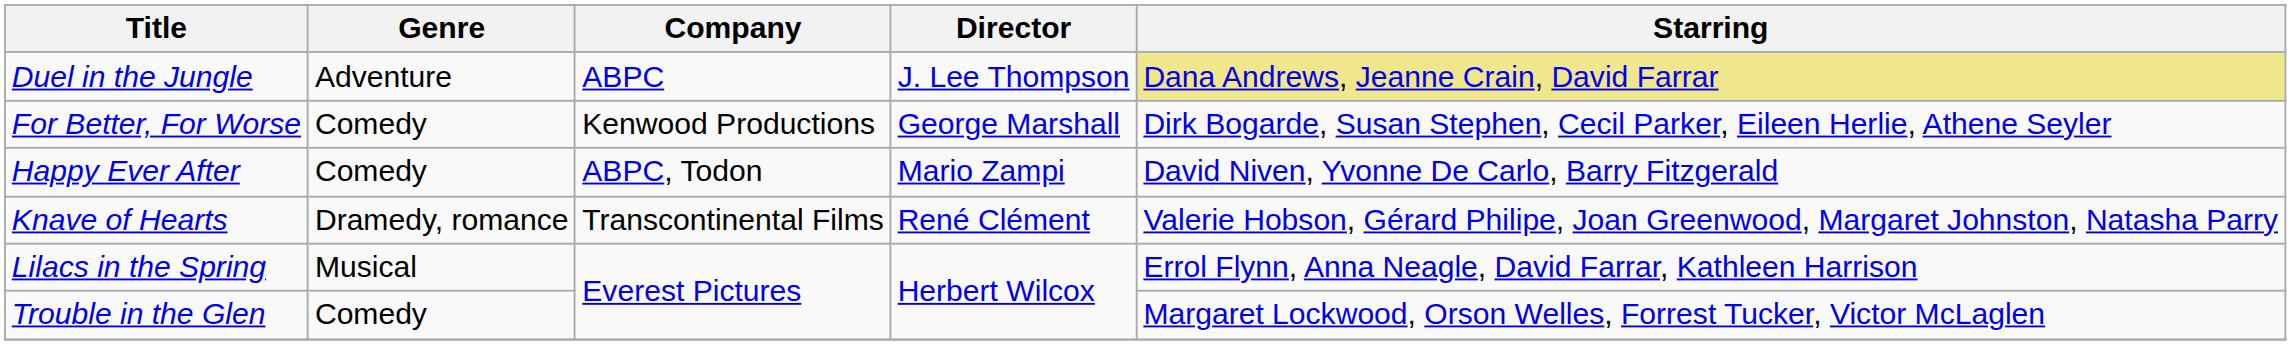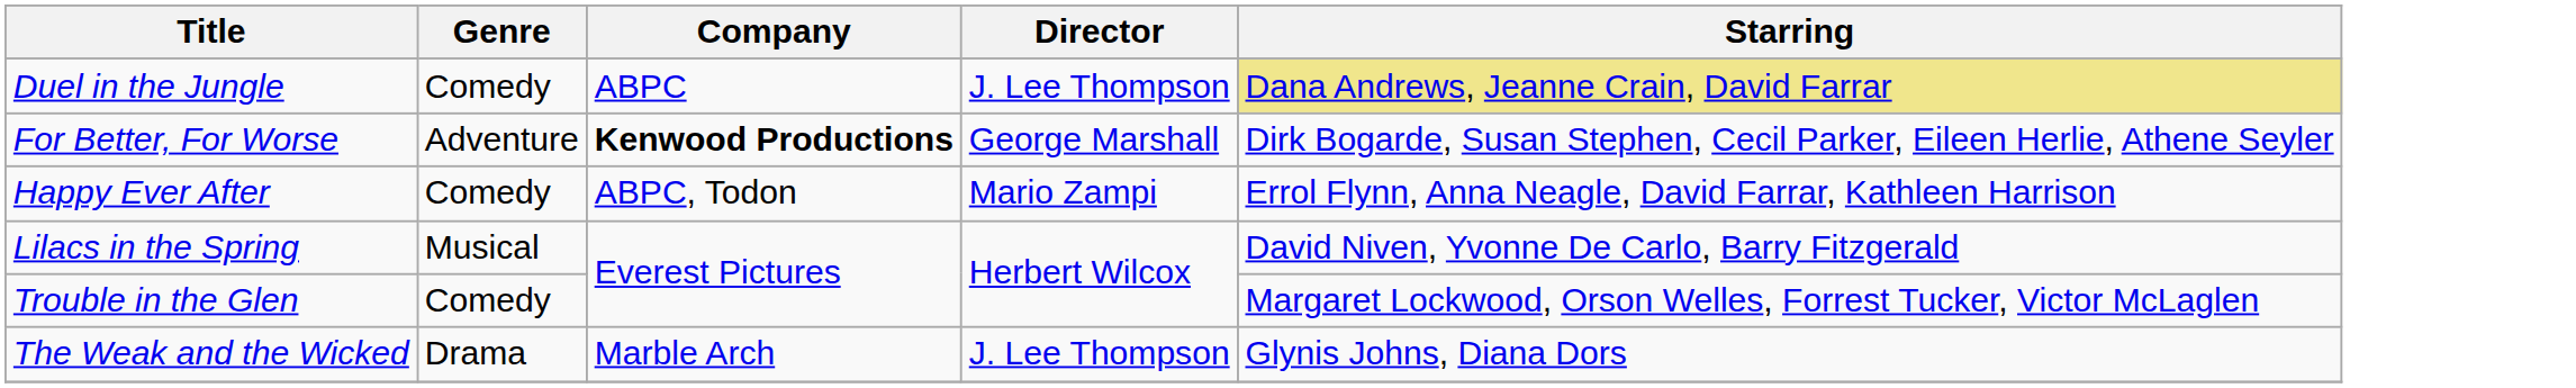Duel in the Jungle | Genre: Adventure -> Comedy
For Better, For Worse | Genre: Comedy -> Adventure
For Better, For Worse | Company: normal -> bold
Happy Ever After | Starring: David Niven, Yvonne De Carlo, Barry Fitzgerald -> Errol Flynn, Anna Neagle, David Farrar, Kathleen Harrison
- row: Knave of Hearts | Dramedy, romance | Transcontinental Films | René Clément | Valerie Hobson, Gérard Philipe, Joan Greenwood, Margaret Johnston, Natasha Parry
Lilacs in the Spring | Starring: Errol Flynn, Anna Neagle, David Farrar, Kathleen Harrison -> David Niven, Yvonne De Carlo, Barry Fitzgerald
+ row: The Weak and the Wicked | Drama | Marble Arch | J. Lee Thompson | Glynis Johns, Diana Dors
